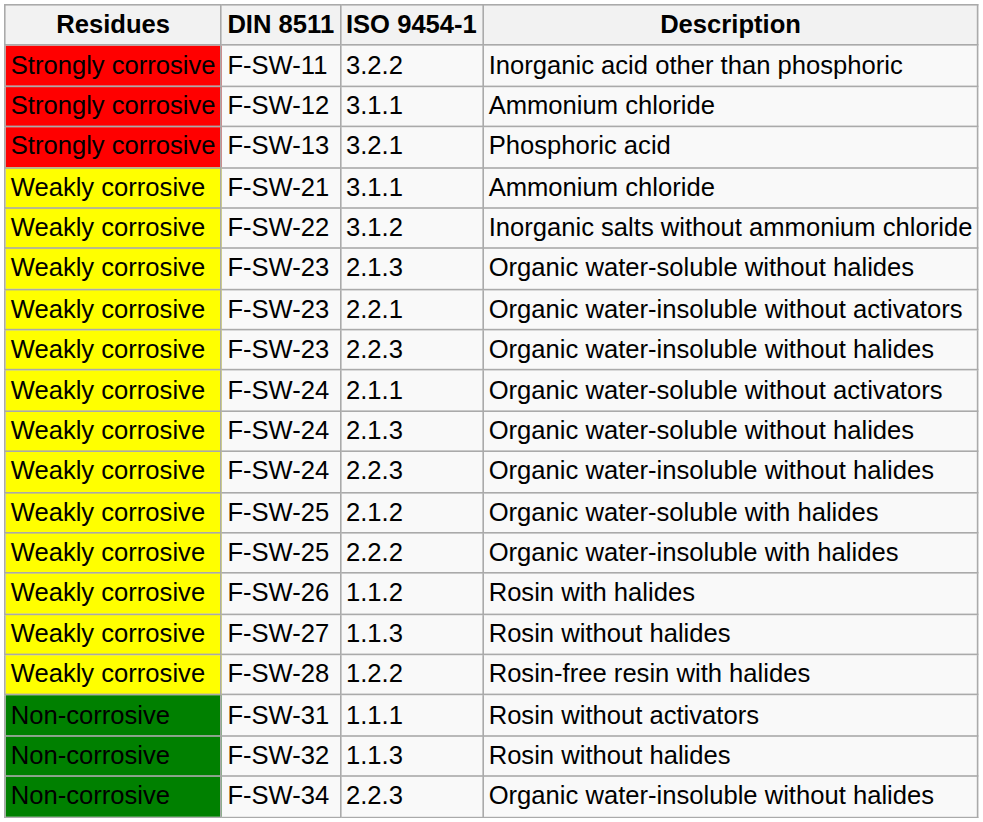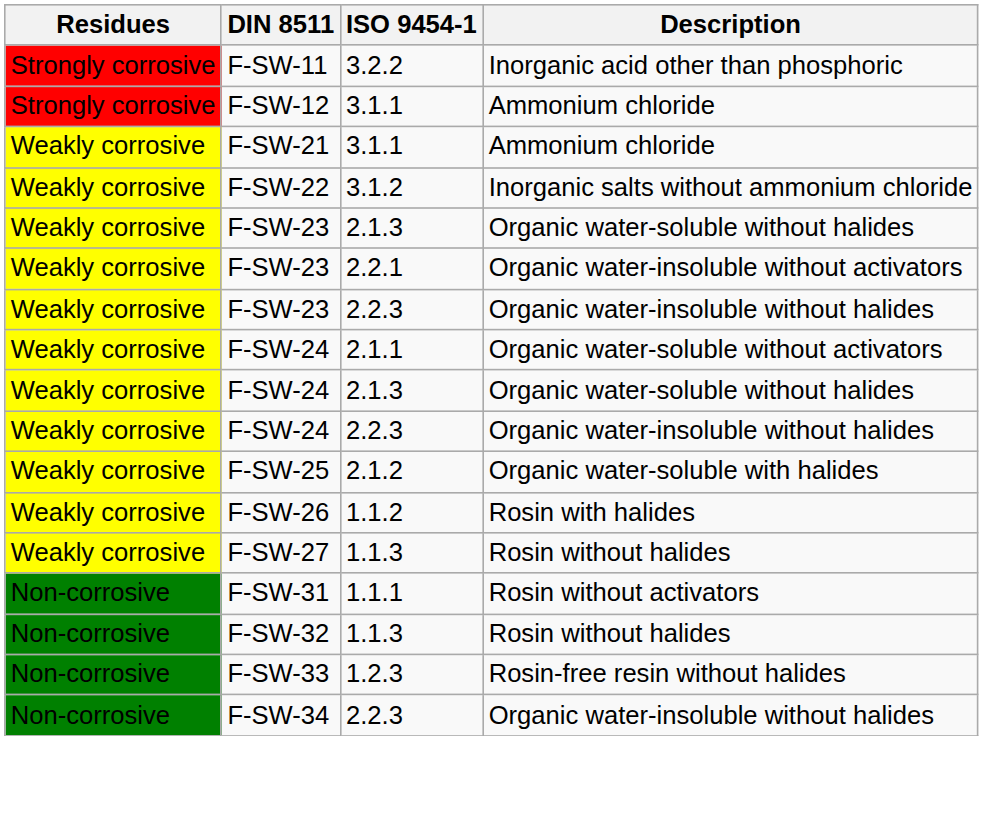- row: Strongly corrosive | F-SW-13 | 3.2.1 | Phosphoric acid
- row: Weakly corrosive | F-SW-25 | 2.2.2 | Organic water-insoluble with halides
- row: Weakly corrosive | F-SW-28 | 1.2.2 | Rosin-free resin with halides
+ row: Non-corrosive | F-SW-33 | 1.2.3 | Rosin-free resin without halides
